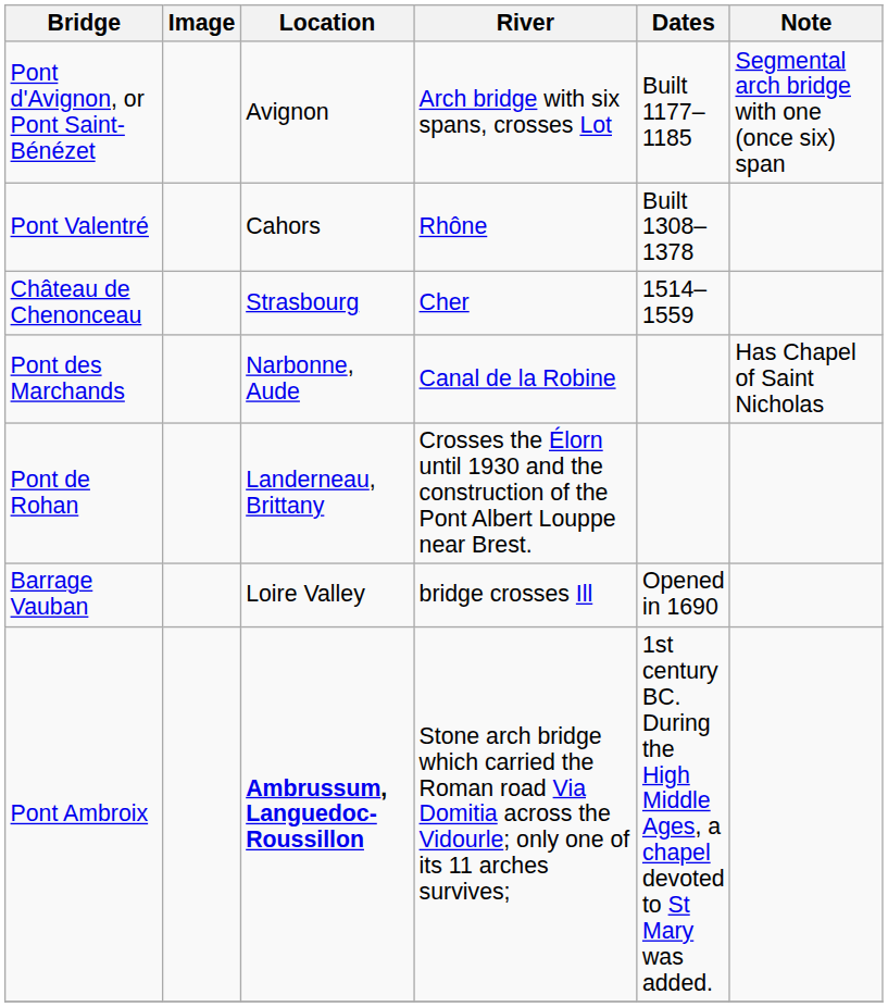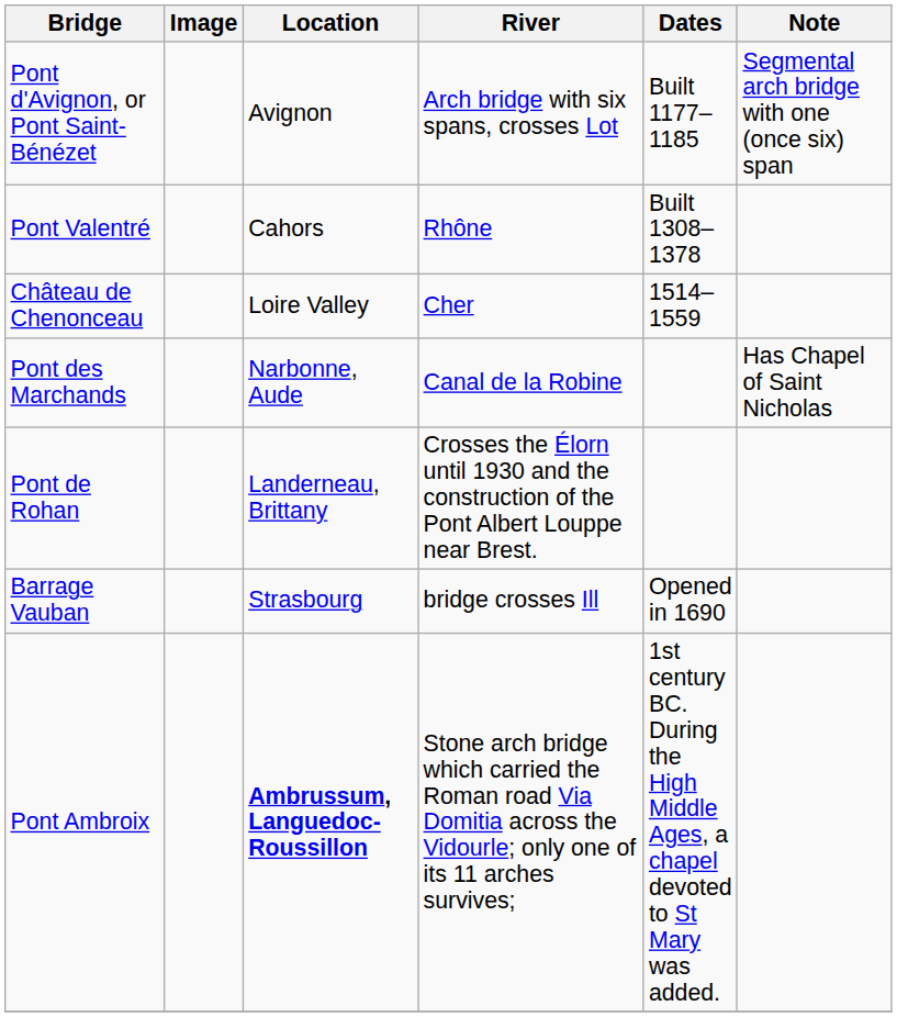Château de Chenonceau | Location: Strasbourg -> Loire Valley
Barrage Vauban | Location: Loire Valley -> Strasbourg
